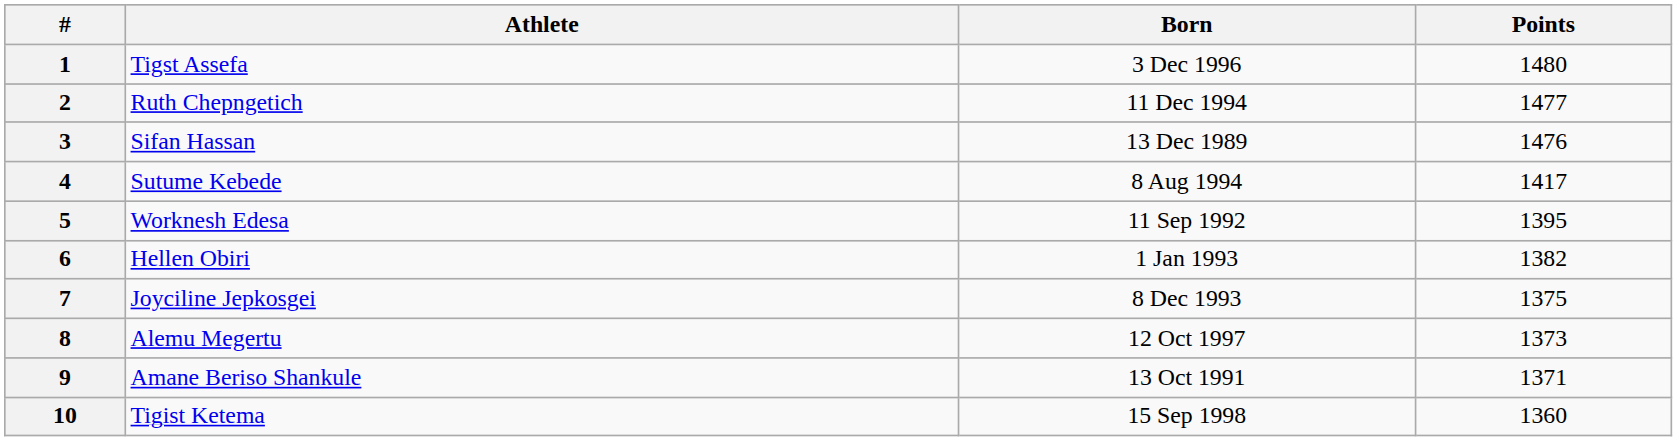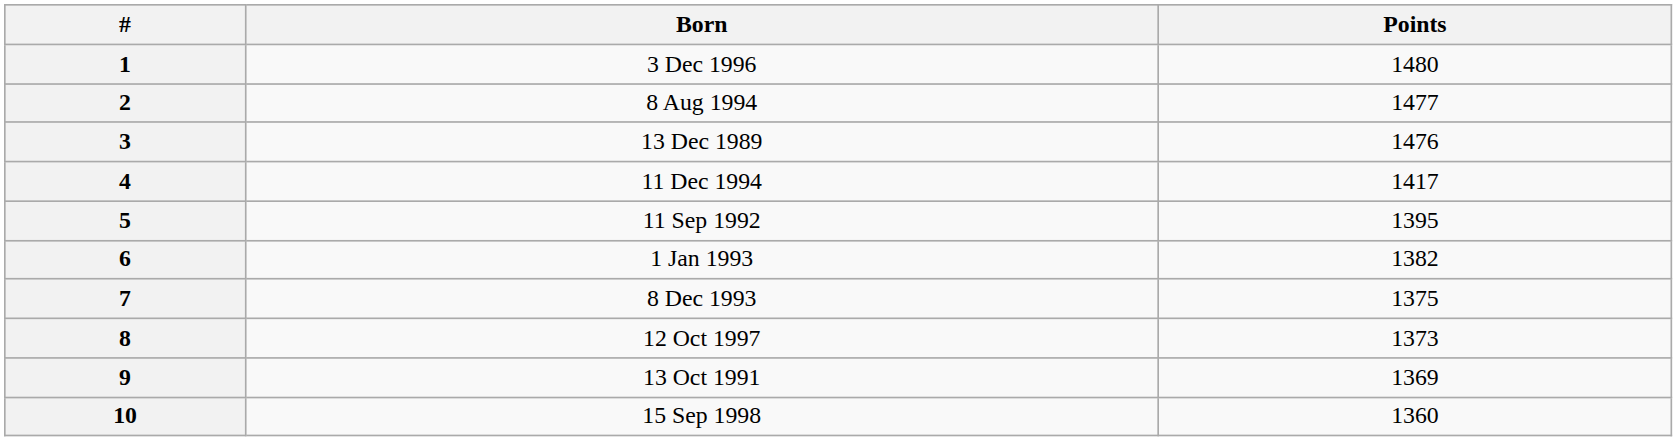- column: Athlete | Tigst Assefa | Ruth Chepngetich | Sifan Hassan | Sutume Kebede | Worknesh Edesa | Hellen Obiri | Joyciline Jepkosgei | Alemu Megertu | Amane Beriso Shankule | Tigist Ketema
2 | Born: 11 Dec 1994 -> 8 Aug 1994
4 | Born: 8 Aug 1994 -> 11 Dec 1994
9 | Points: 1371 -> 1369
